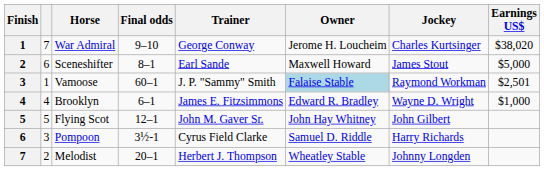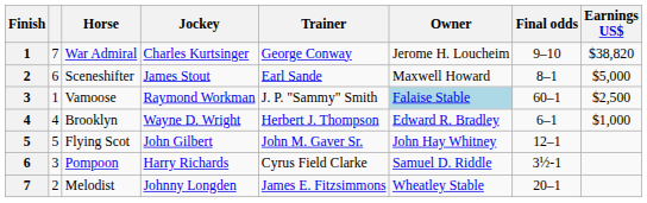columns swapped: Jockey <-> Final odds
War Admiral | Earnings US$: $38,020 -> $38,820
Vamoose | Earnings US$: $2,501 -> $2,500
Brooklyn | Trainer: James E. Fitzsimmons -> Herbert J. Thompson
Melodist | Trainer: Herbert J. Thompson -> James E. Fitzsimmons
